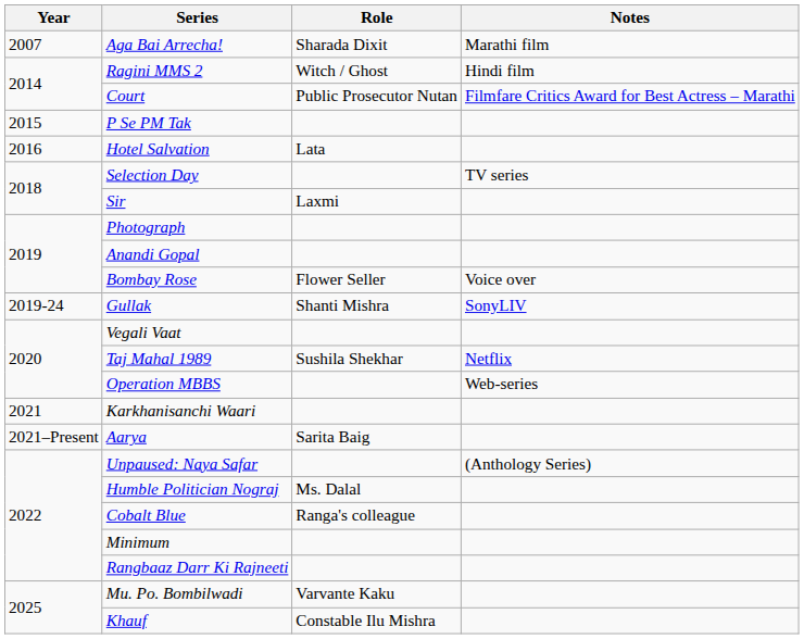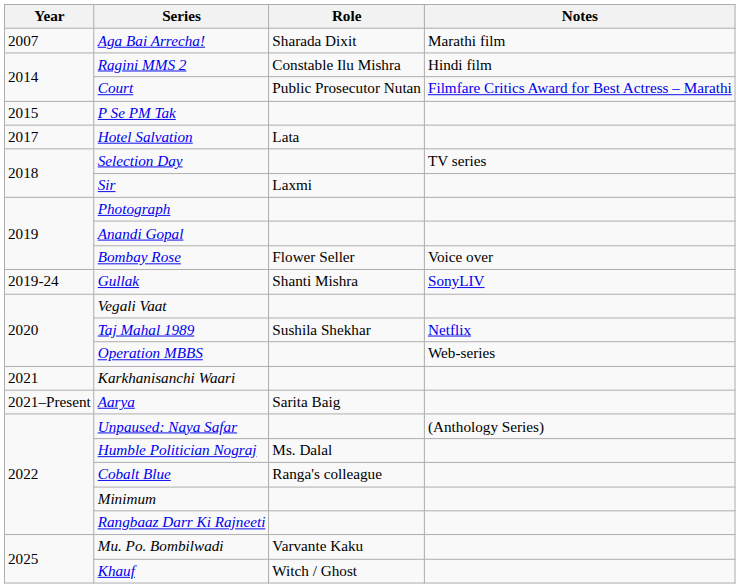Ragini MMS 2 | Role: Witch / Ghost -> Constable Ilu Mishra
Hotel Salvation | Year: 2016 -> 2017
Khauf | Role: Constable Ilu Mishra -> Witch / Ghost
